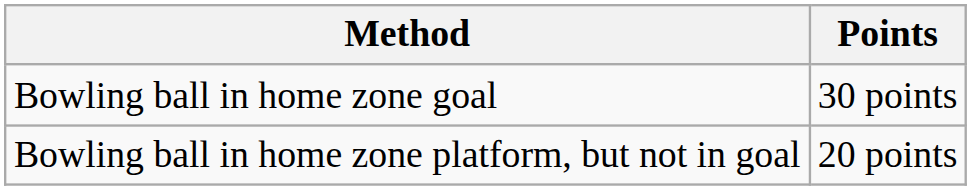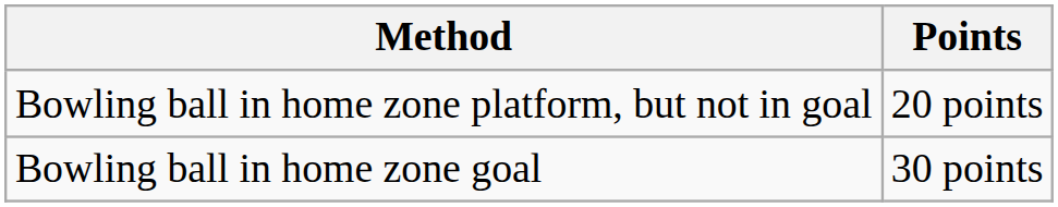rows swapped: Bowling ball in home zone goal <-> Bowling ball in home zone platform, but not in goal
